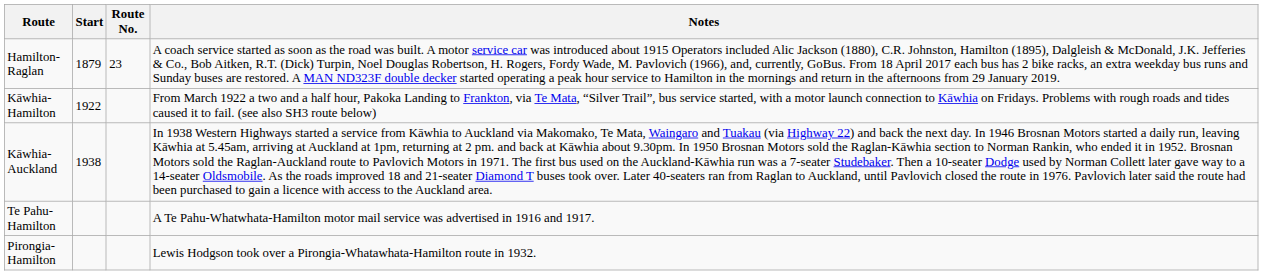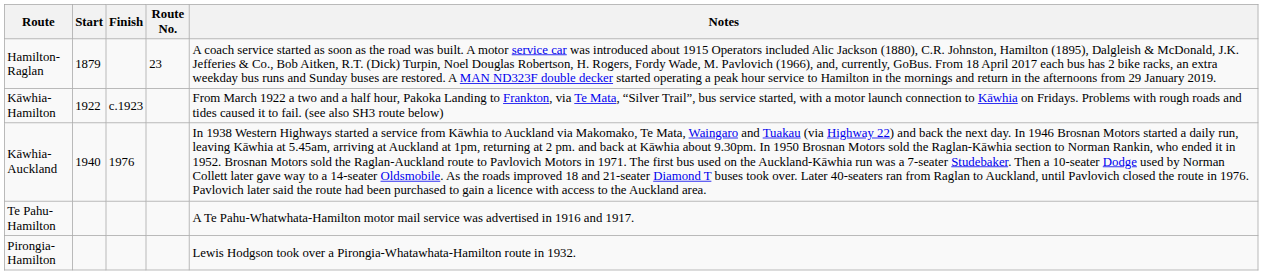+ column: Finish | c.1923 | 1976
Kāwhia-Auckland | Start: 1938 -> 1940
